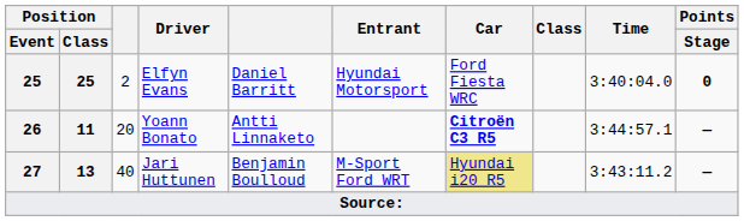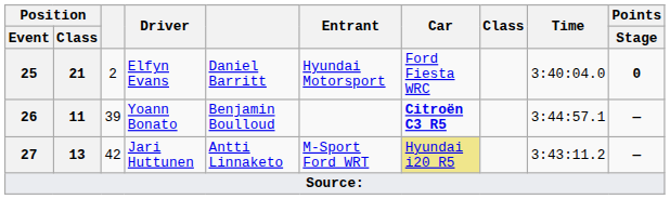Elfyn Evans | Position / Class: 25 -> 21
Yoann Bonato | column 3: 20 -> 39
Yoann Bonato | column 5: Antti Linnaketo -> Benjamin Boulloud
Jari Huttunen | column 3: 40 -> 42
Jari Huttunen | column 5: Benjamin Boulloud -> Antti Linnaketo
